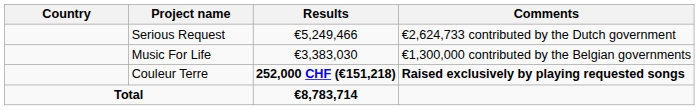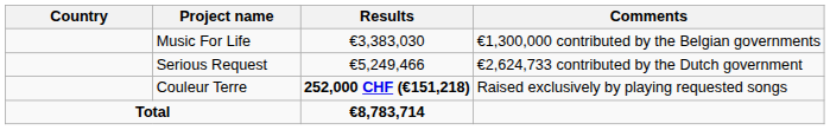rows swapped: Music For Life <-> Serious Request
Couleur Terre | Comments: bold -> normal
